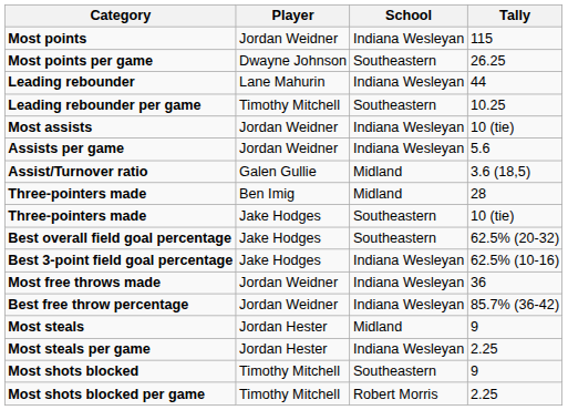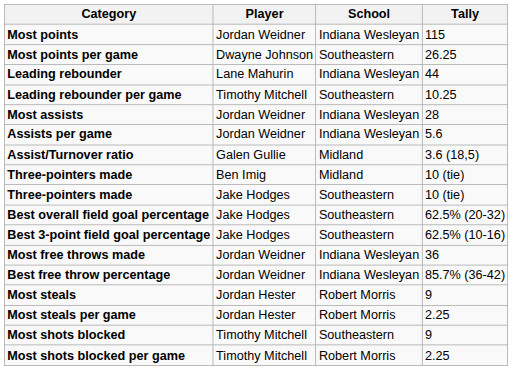Most assists | Tally: 10 (tie) -> 28
Three-pointers made / Ben Imig | Tally: 28 -> 10 (tie)
Best 3-point field goal percentage | School: Indiana Wesleyan -> Southeastern
Most steals | School: Midland -> Robert Morris
Most steals per game | School: Indiana Wesleyan -> Robert Morris
